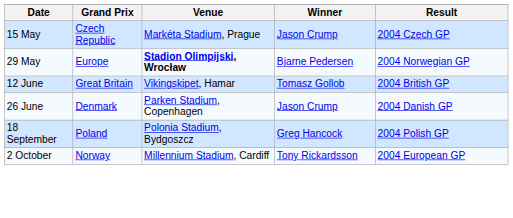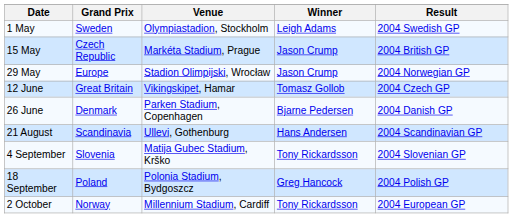+ row: 1 May | Sweden | Olympiastadion, Stockholm | Leigh Adams | 2004 Swedish GP
15 May | Result: 2004 Czech GP -> 2004 British GP
29 May | Venue: bold -> normal
29 May | Winner: Bjarne Pedersen -> Jason Crump
12 June | Result: 2004 British GP -> 2004 Czech GP
26 June | Winner: Jason Crump -> Bjarne Pedersen
+ row: 21 August | Scandinavia | Ullevi, Gothenburg | Hans Andersen | 2004 Scandinavian GP
+ row: 4 September | Slovenia | Matija Gubec Stadium, Krško | Tony Rickardsson | 2004 Slovenian GP
